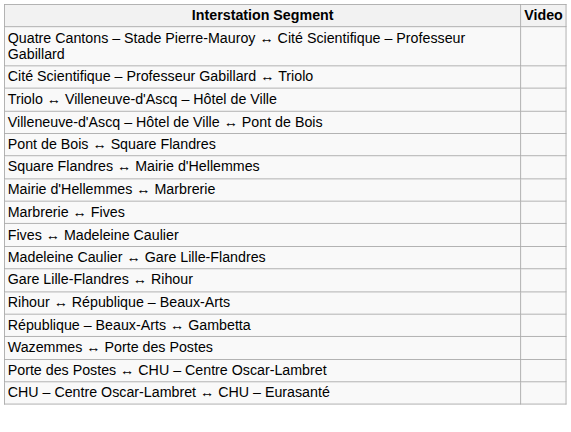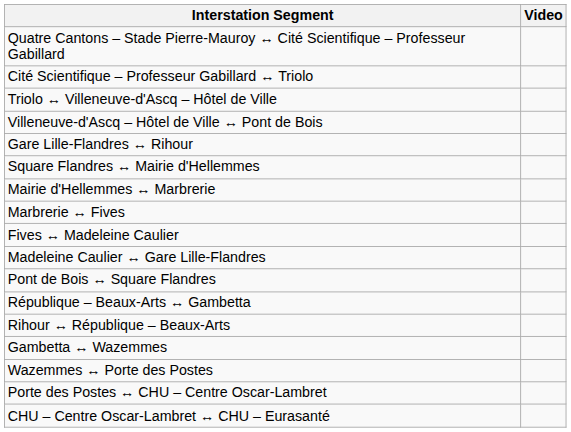rows swapped: Pont de Bois ↔ Square Flandres <-> Gare Lille-Flandres ↔ Rihour
rows swapped: Rihour ↔ République – Beaux-Arts <-> République – Beaux-Arts ↔ Gambetta
+ row: Gambetta ↔ Wazemmes
